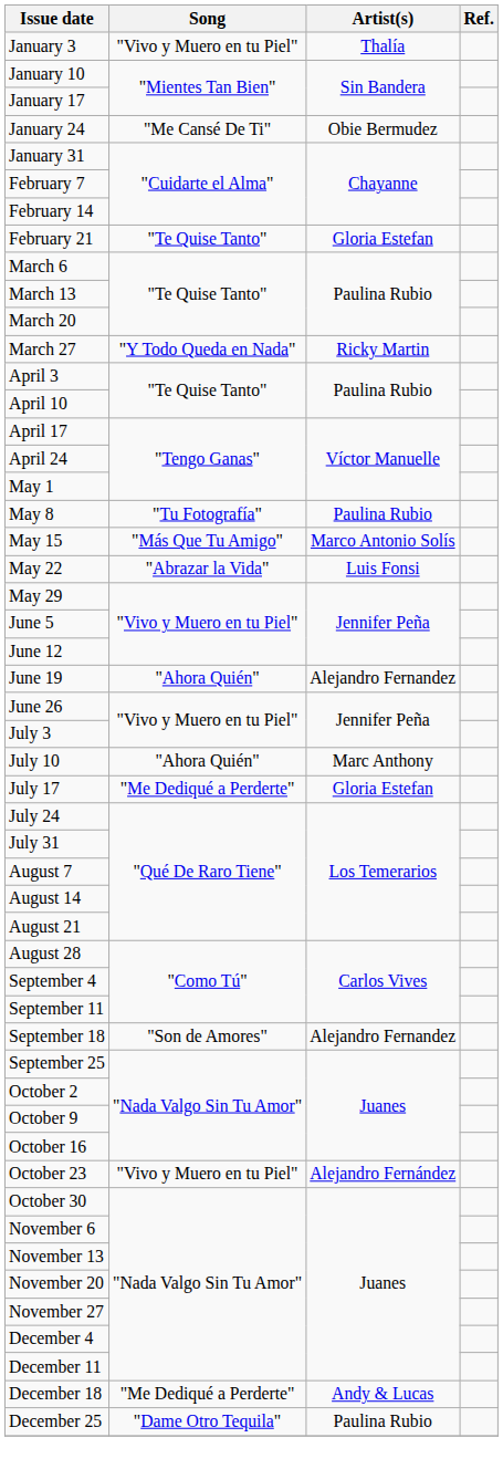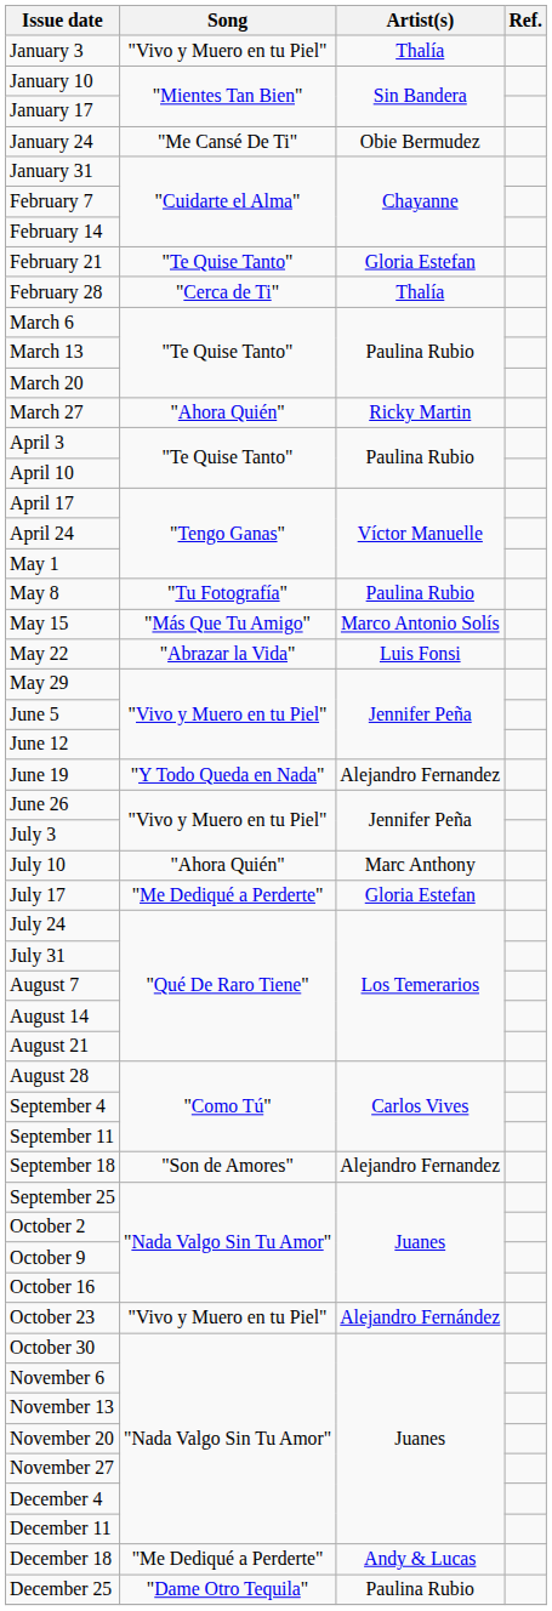+ row: February 28 | "Cerca de Ti" | Thalía
March 27 | Song: "Y Todo Queda en Nada" -> "Ahora Quién"
June 19 | Song: "Ahora Quién" -> "Y Todo Queda en Nada"
